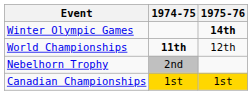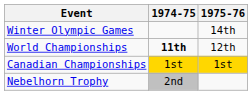Winter Olympic Games | 1975-76: bold -> normal
rows swapped: Canadian Championships <-> Nebelhorn Trophy
